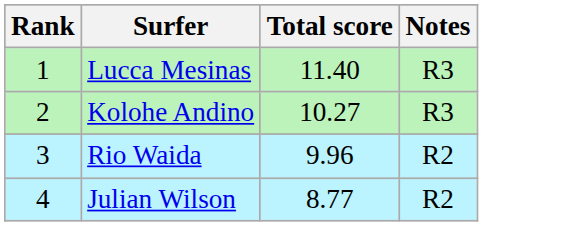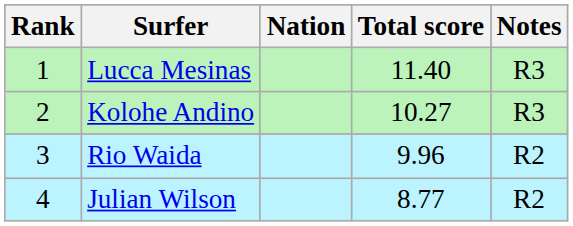+ column: Nation
